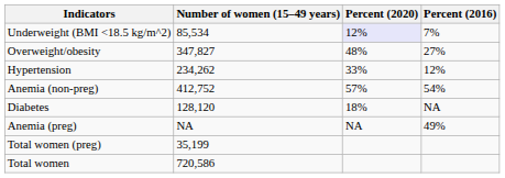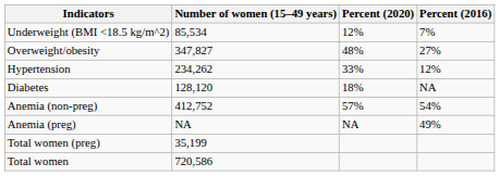Underweight (BMI <18.5 kg/m^2) | Percent (2020): lavender background -> no background
rows swapped: Diabetes <-> Anemia (non-preg)
